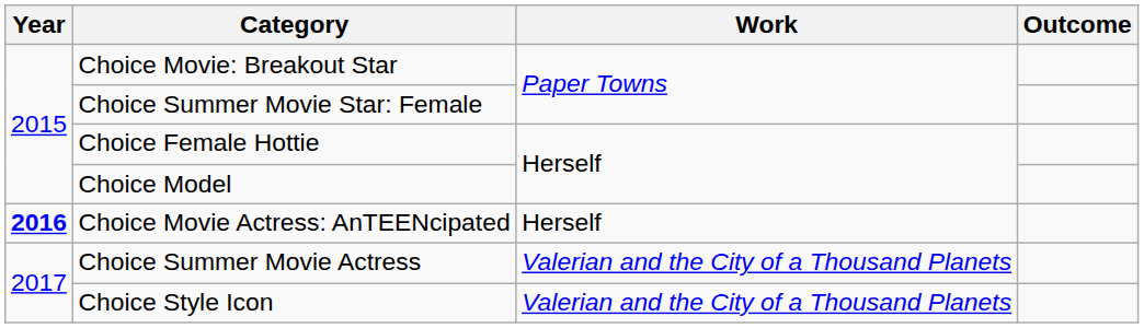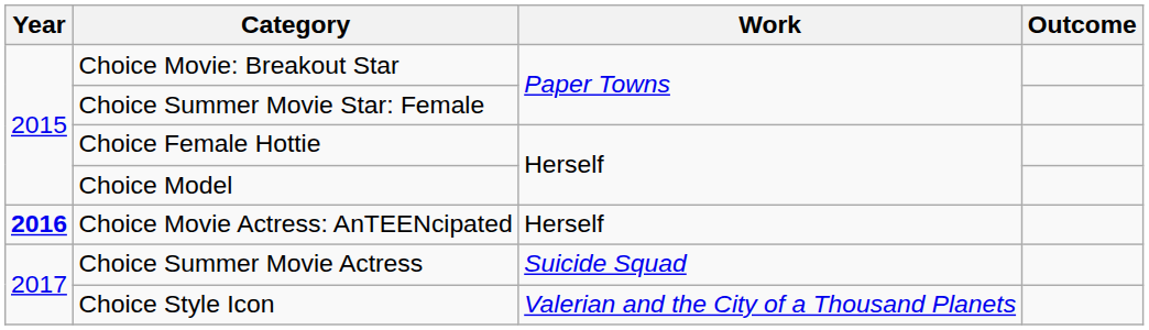Choice Summer Movie Actress | Work: Valerian and the City of a Thousand Planets -> Suicide Squad
